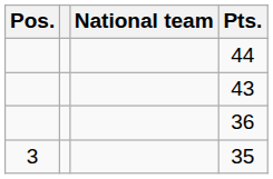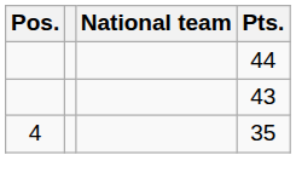- row: 36
35 | Pos.: 3 -> 4
